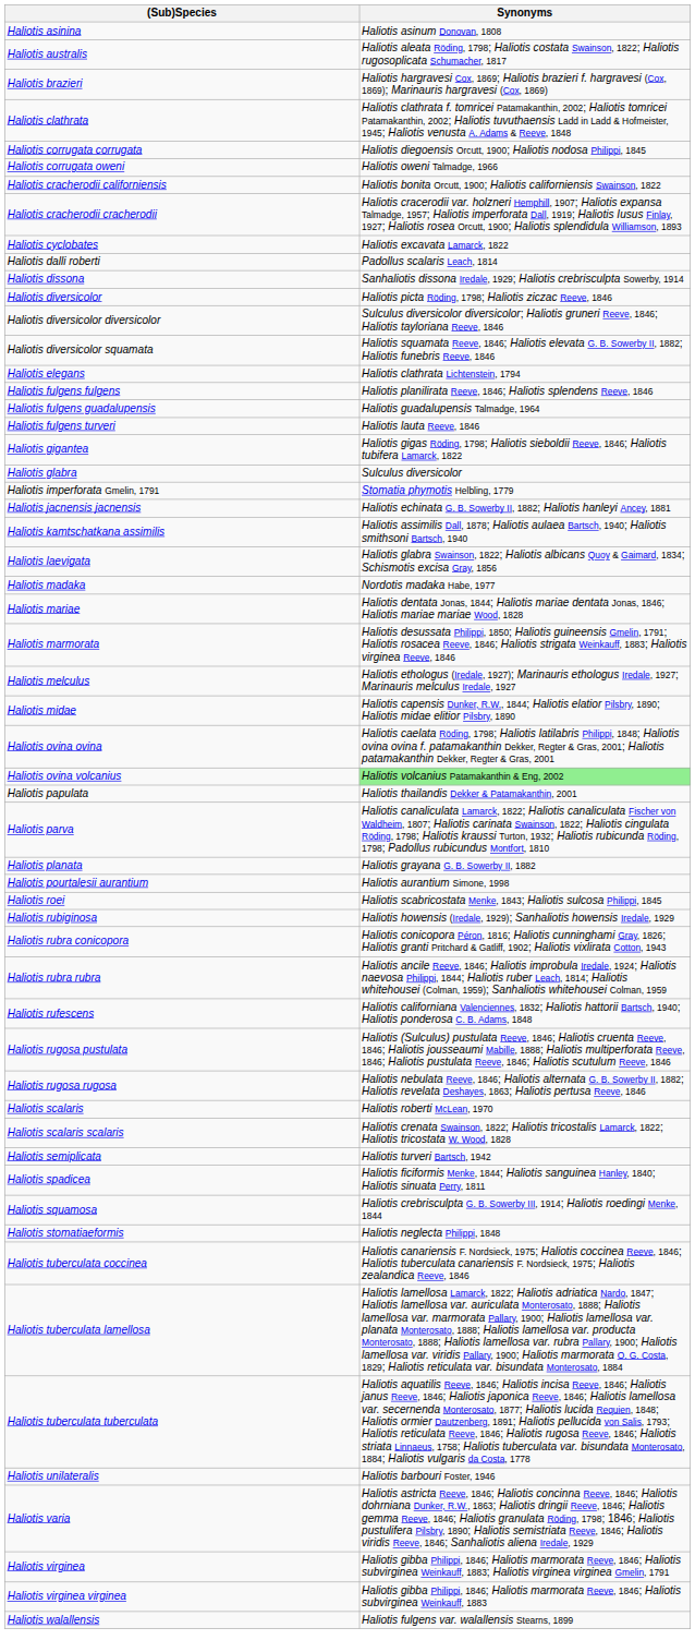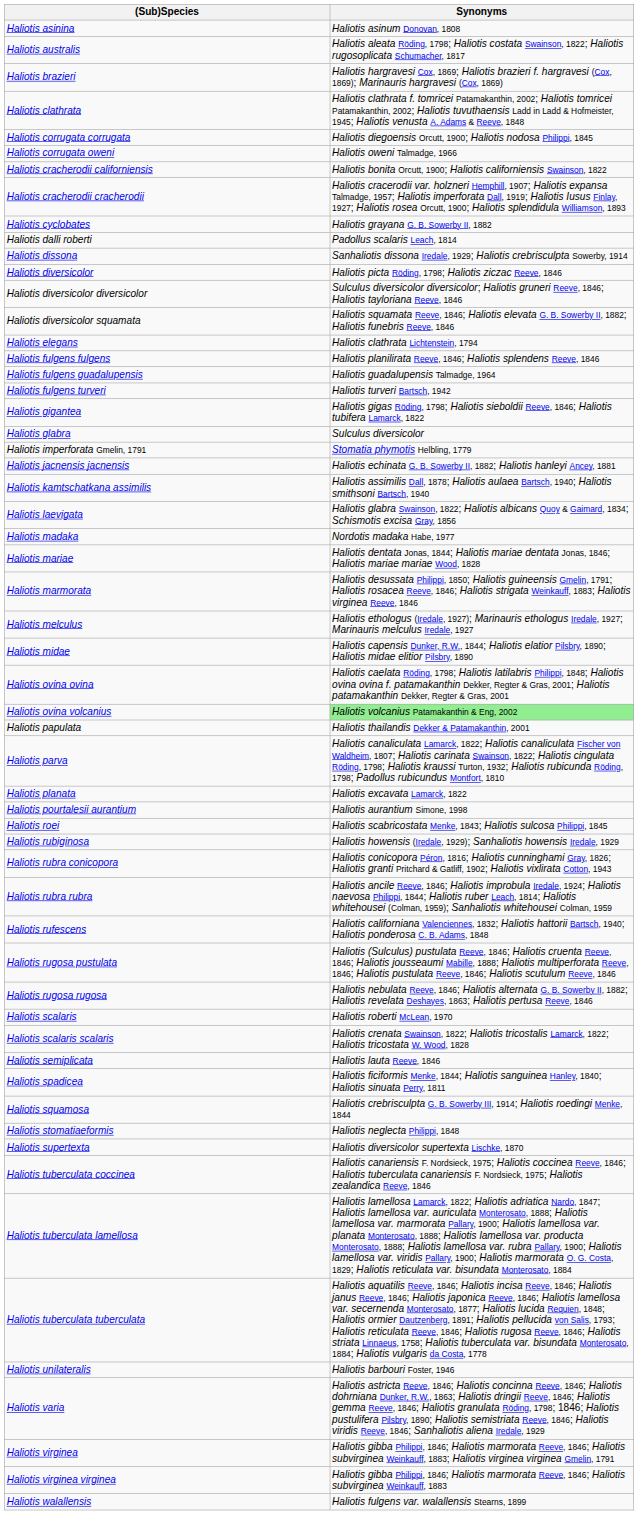Haliotis cyclobates | Synonyms: Haliotis excavata Lamarck, 1822 -> Haliotis grayana G. B. Sowerby II, 1882
Haliotis fulgens turveri | Synonyms: Haliotis lauta Reeve, 1846 -> Haliotis turveri Bartsch, 1942
Haliotis planata | Synonyms: Haliotis grayana G. B. Sowerby II, 1882 -> Haliotis excavata Lamarck, 1822
Haliotis semiplicata | Synonyms: Haliotis turveri Bartsch, 1942 -> Haliotis lauta Reeve, 1846
+ row: Haliotis supertexta | Haliotis diversicolor supertexta Lischke, 1870
